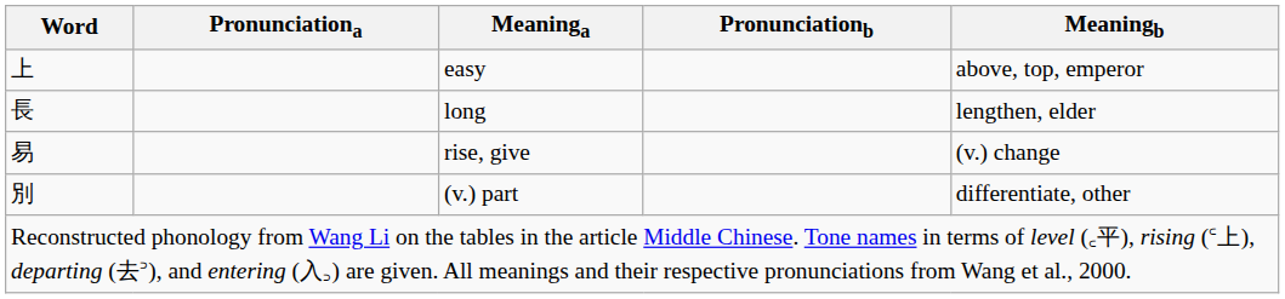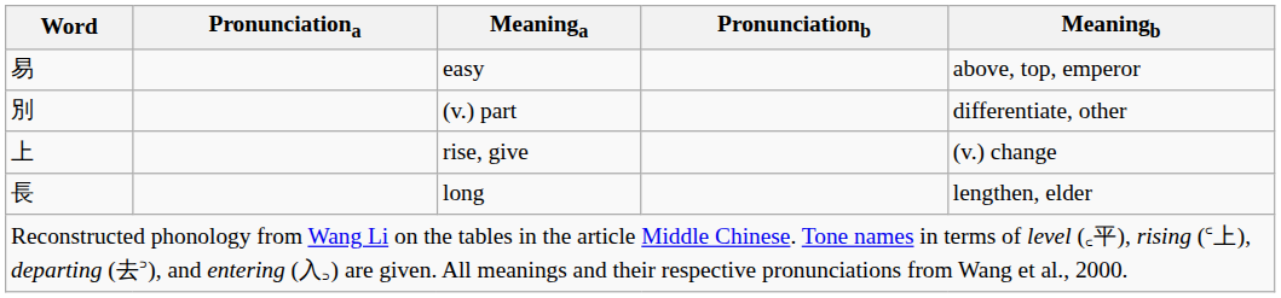easy | Word: 上 -> 易
rows swapped: (v.) part <-> long
rise, give | Word: 易 -> 上
